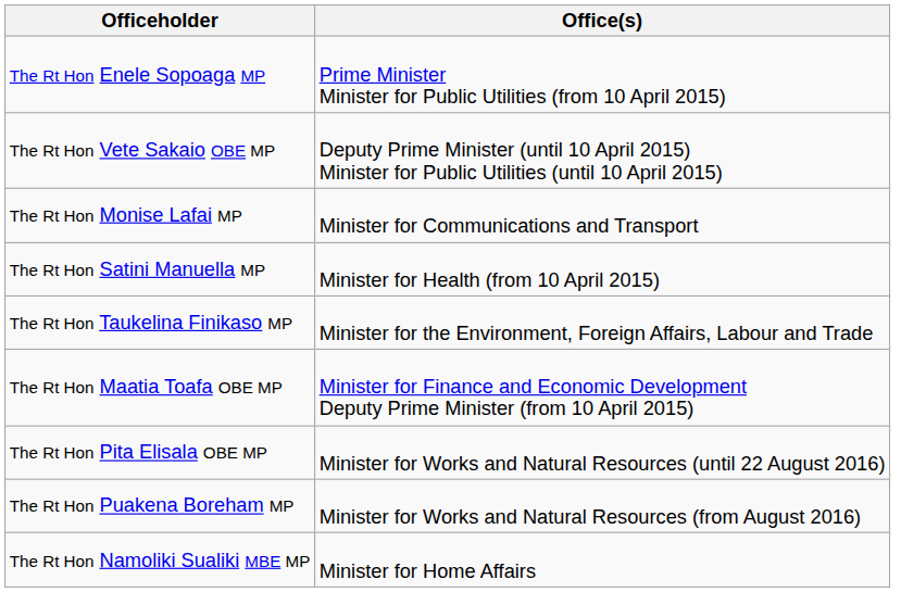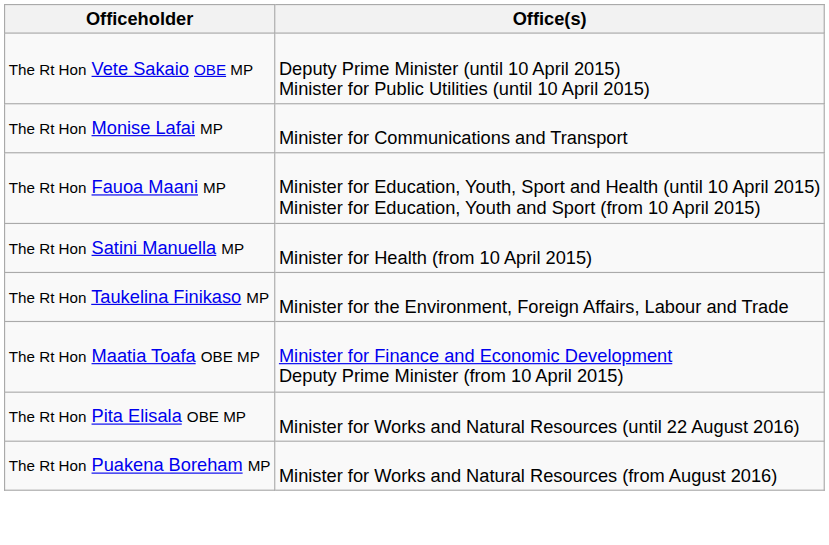- row: The Rt Hon Enele Sopoaga MP | Prime Minister Minister for Public Utilities (from 10 April 2015)
+ row: The Rt Hon Fauoa Maani MP | Minister for Education, Youth, Sport and Health (until 10 April 2015) Minister for Education, Youth and Sport (from 10 April 2015)
- row: The Rt Hon Namoliki Sualiki MBE MP | Minister for Home Affairs
